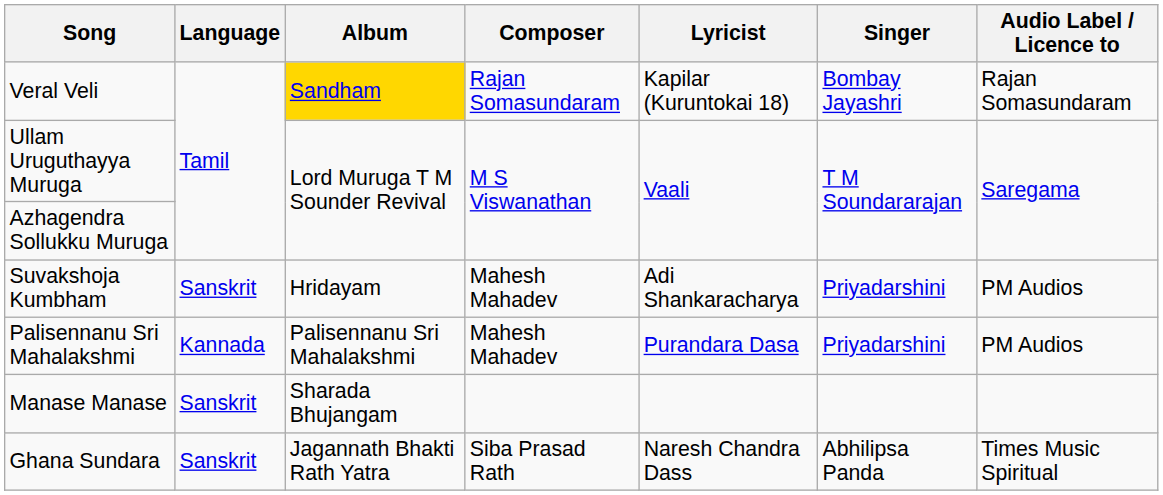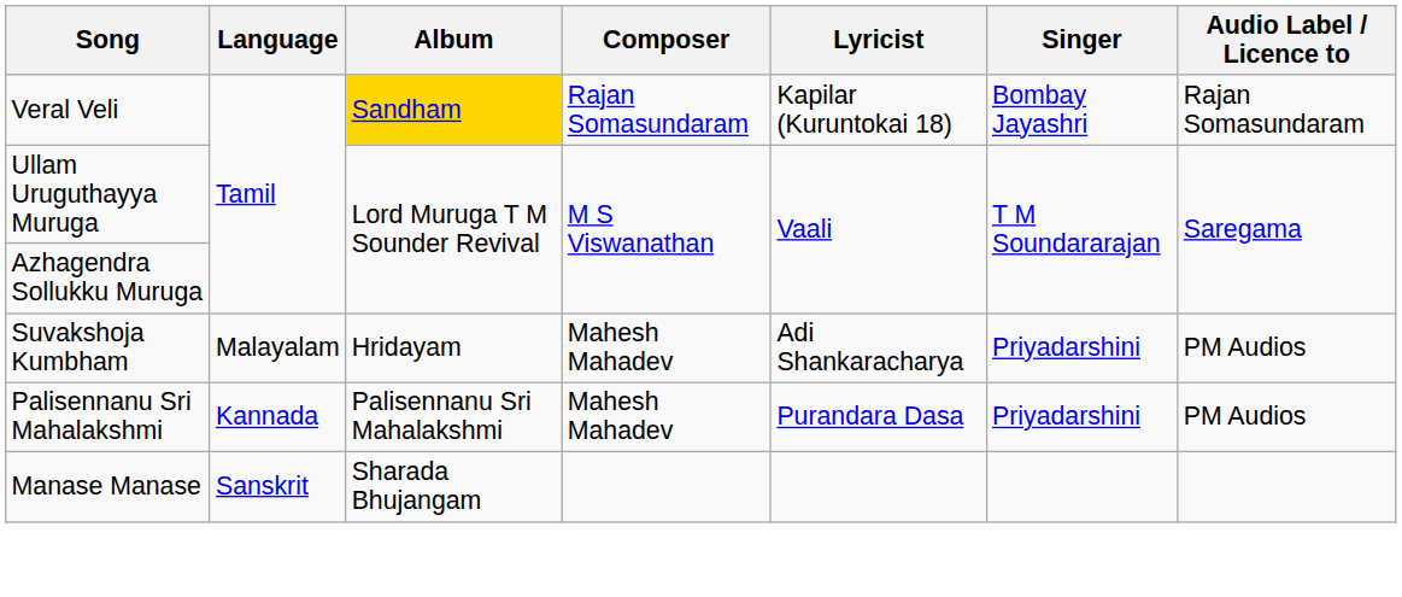Suvakshoja Kumbham | Language: Sanskrit -> Malayalam
- row: Ghana Sundara | Sanskrit | Jagannath Bhakti Rath Yatra | Siba Prasad Rath | Naresh Chandra Dass | Abhilipsa Panda | Times Music Spiritual
